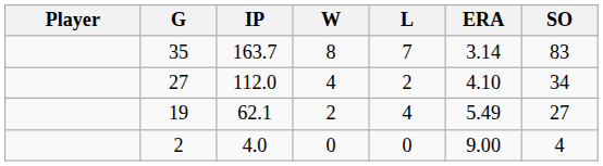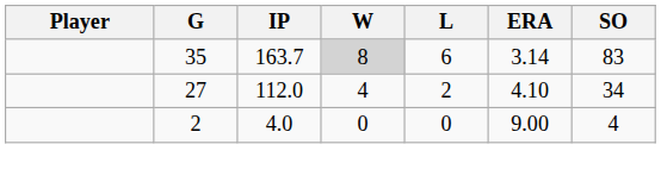35 | W: no background -> lightgrey background
35 | L: 7 -> 6
- row: 19 | 62.1 | 2 | 4 | 5.49 | 27
